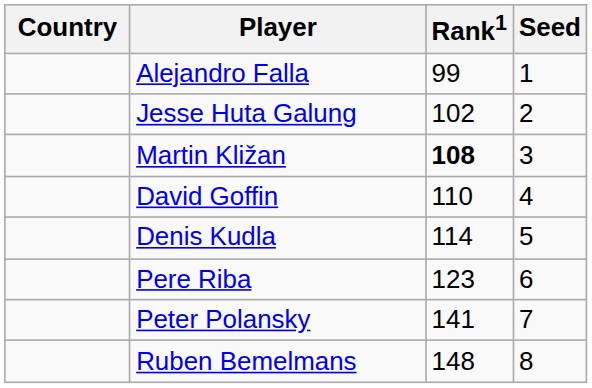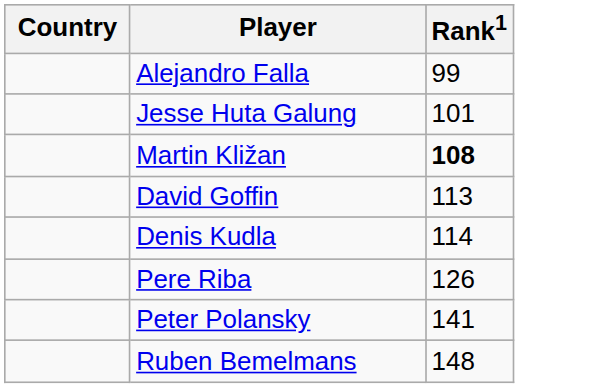- column: Seed | 1 | 2 | 3 | 4 | 5 | 6 | 7 | 8
Jesse Huta Galung | Rank1: 102 -> 101
David Goffin | Rank1: 110 -> 113
Pere Riba | Rank1: 123 -> 126
